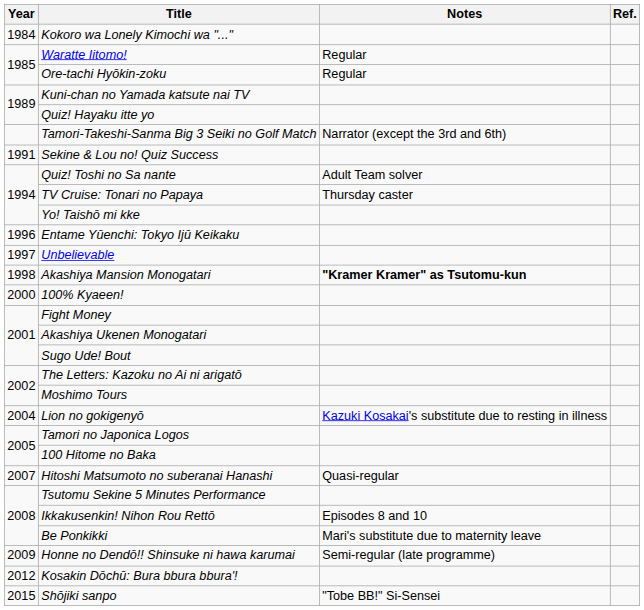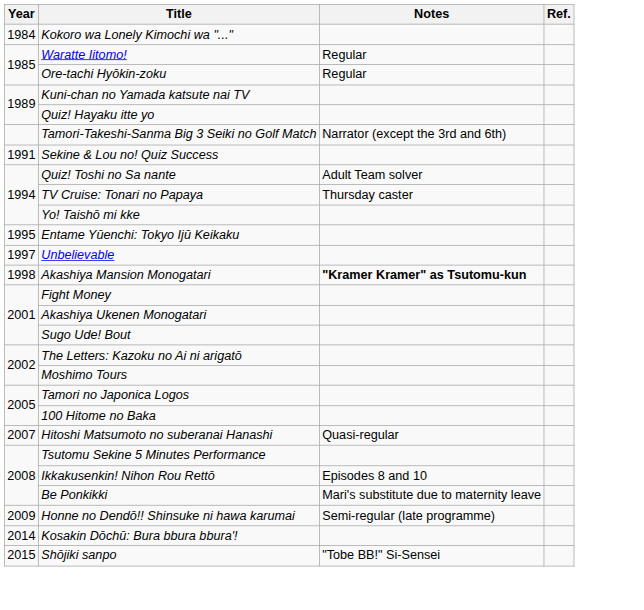Entame Yūenchi: Tokyo Ijū Keikaku | Year: 1996 -> 1995
- row: 2000 | 100% Kyaeen!
- row: 2004 | Lion no gokigenyō | Kazuki Kosakai's substitute due to resting in illness
Kosakin Dōchū: Bura bbura bbura'! | Year: 2012 -> 2014
